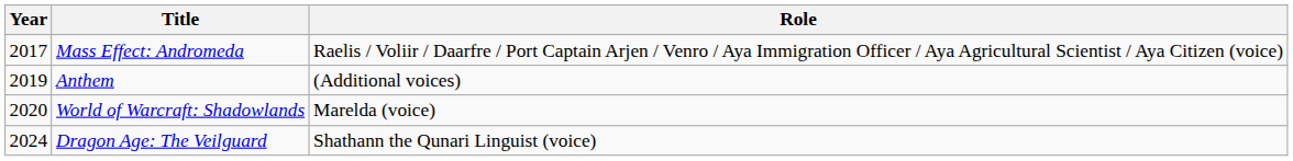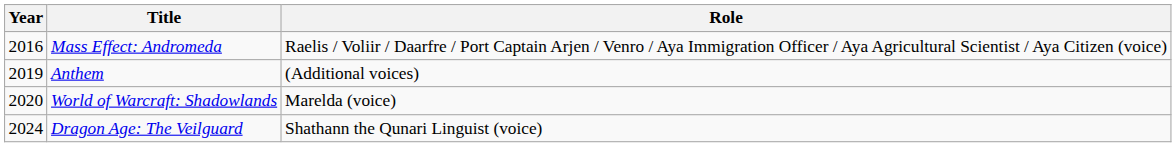Mass Effect: Andromeda | Year: 2017 -> 2016
